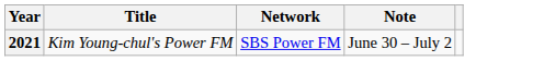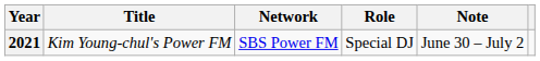+ column: Role | Special DJ
